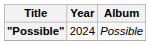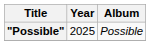"Possible" | Year: 2024 -> 2025
